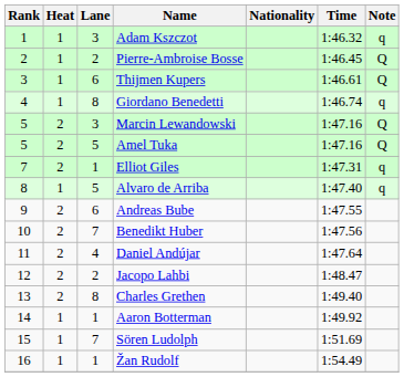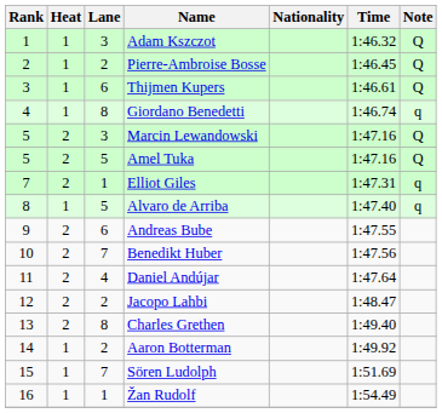Adam Kszczot | Note: q -> Q
Aaron Botterman | Lane: 1 -> 2
